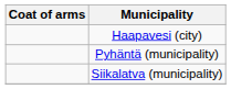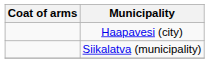- row: Pyhäntä (municipality)
